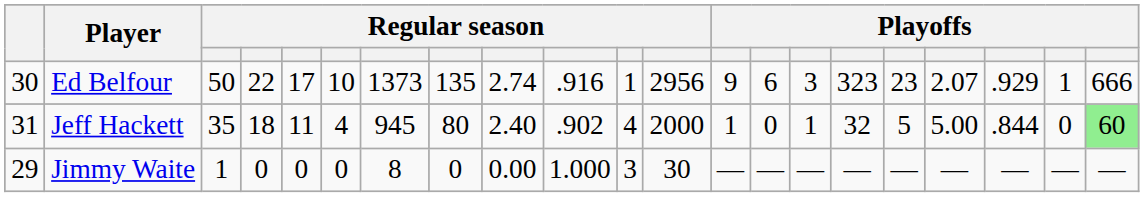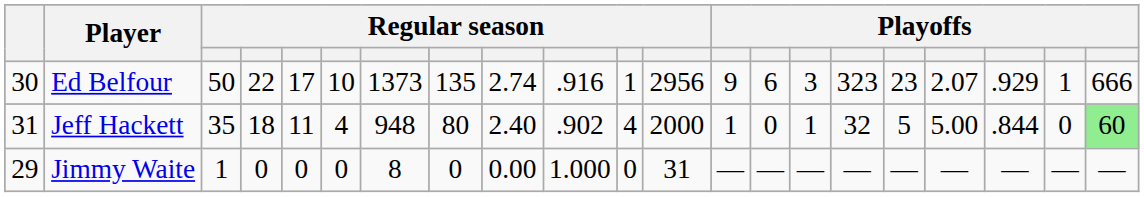Jeff Hackett | column 7: 945 -> 948
Jimmy Waite | column 11: 3 -> 0
Jimmy Waite | column 12: 30 -> 31
